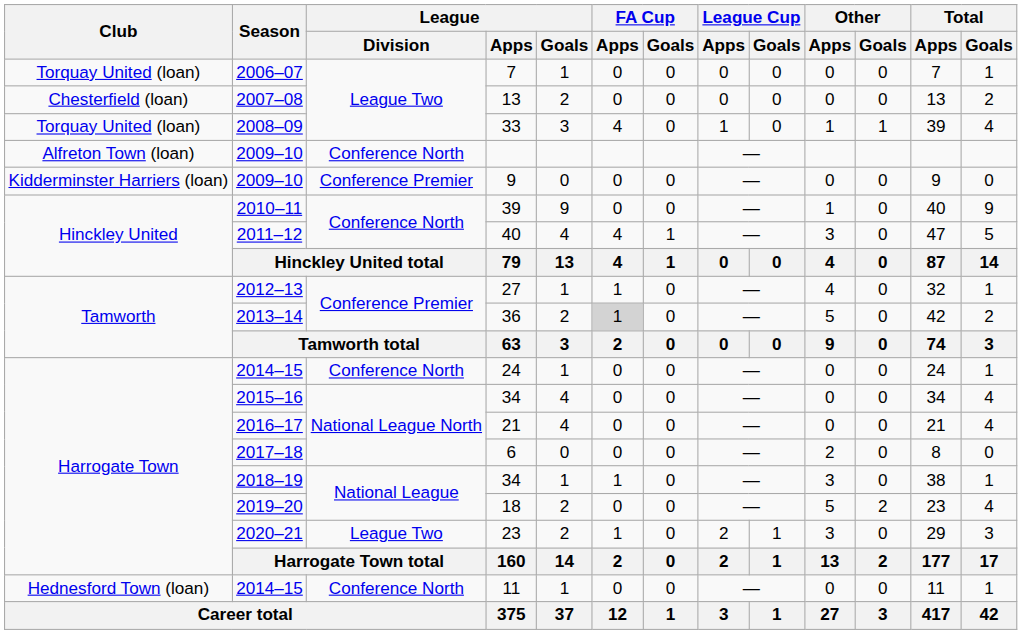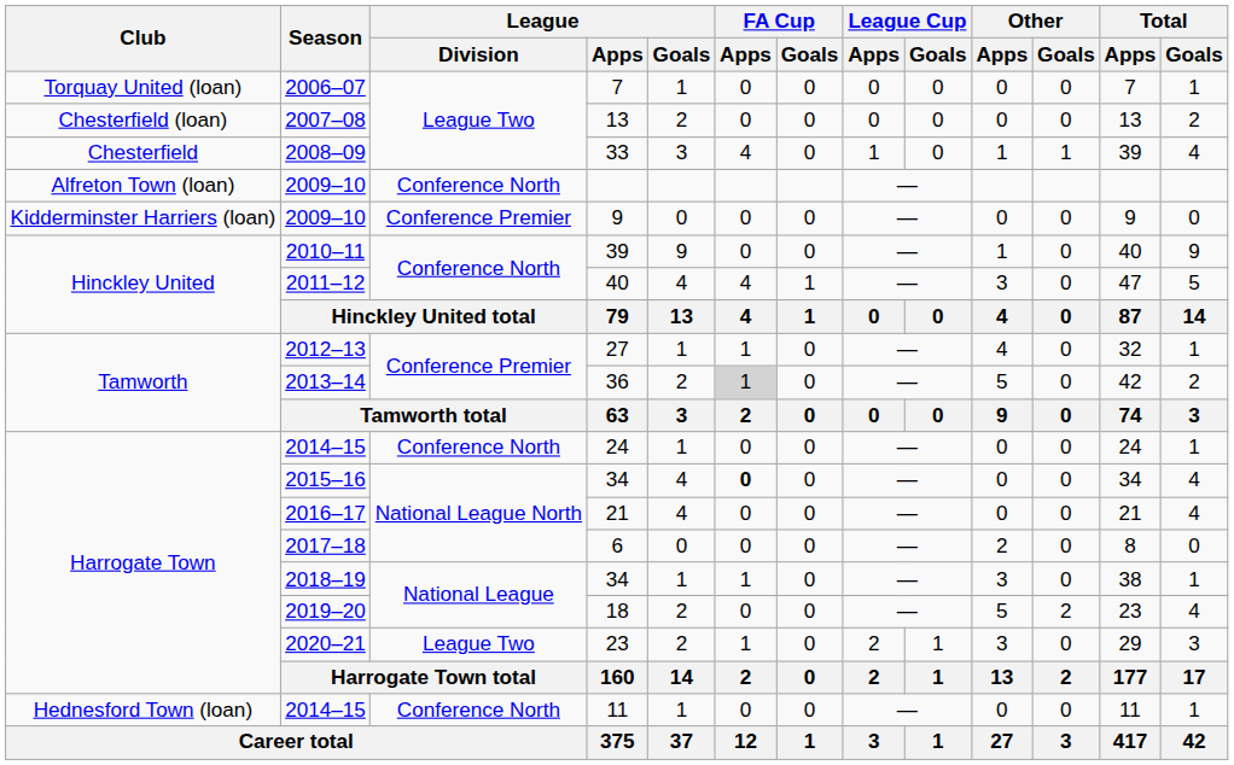33 | Club: Torquay United (loan) -> Chesterfield
2015–16 / 34 | FA Cup / Apps: normal -> bold
